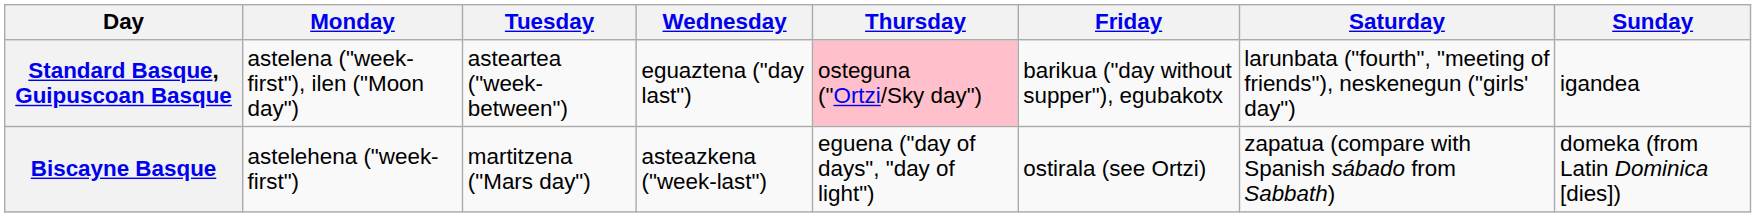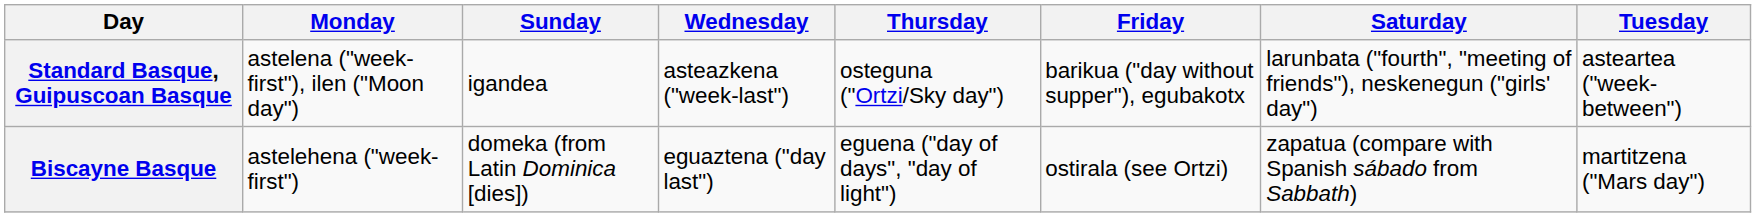columns swapped: Tuesday <-> Sunday
Standard Basque, Guipuscoan Basque | Wednesday: eguaztena ("day last") -> asteazkena ("week-last")
Standard Basque, Guipuscoan Basque | Thursday: pink background -> no background
Biscayne Basque | Wednesday: asteazkena ("week-last") -> eguaztena ("day last")
